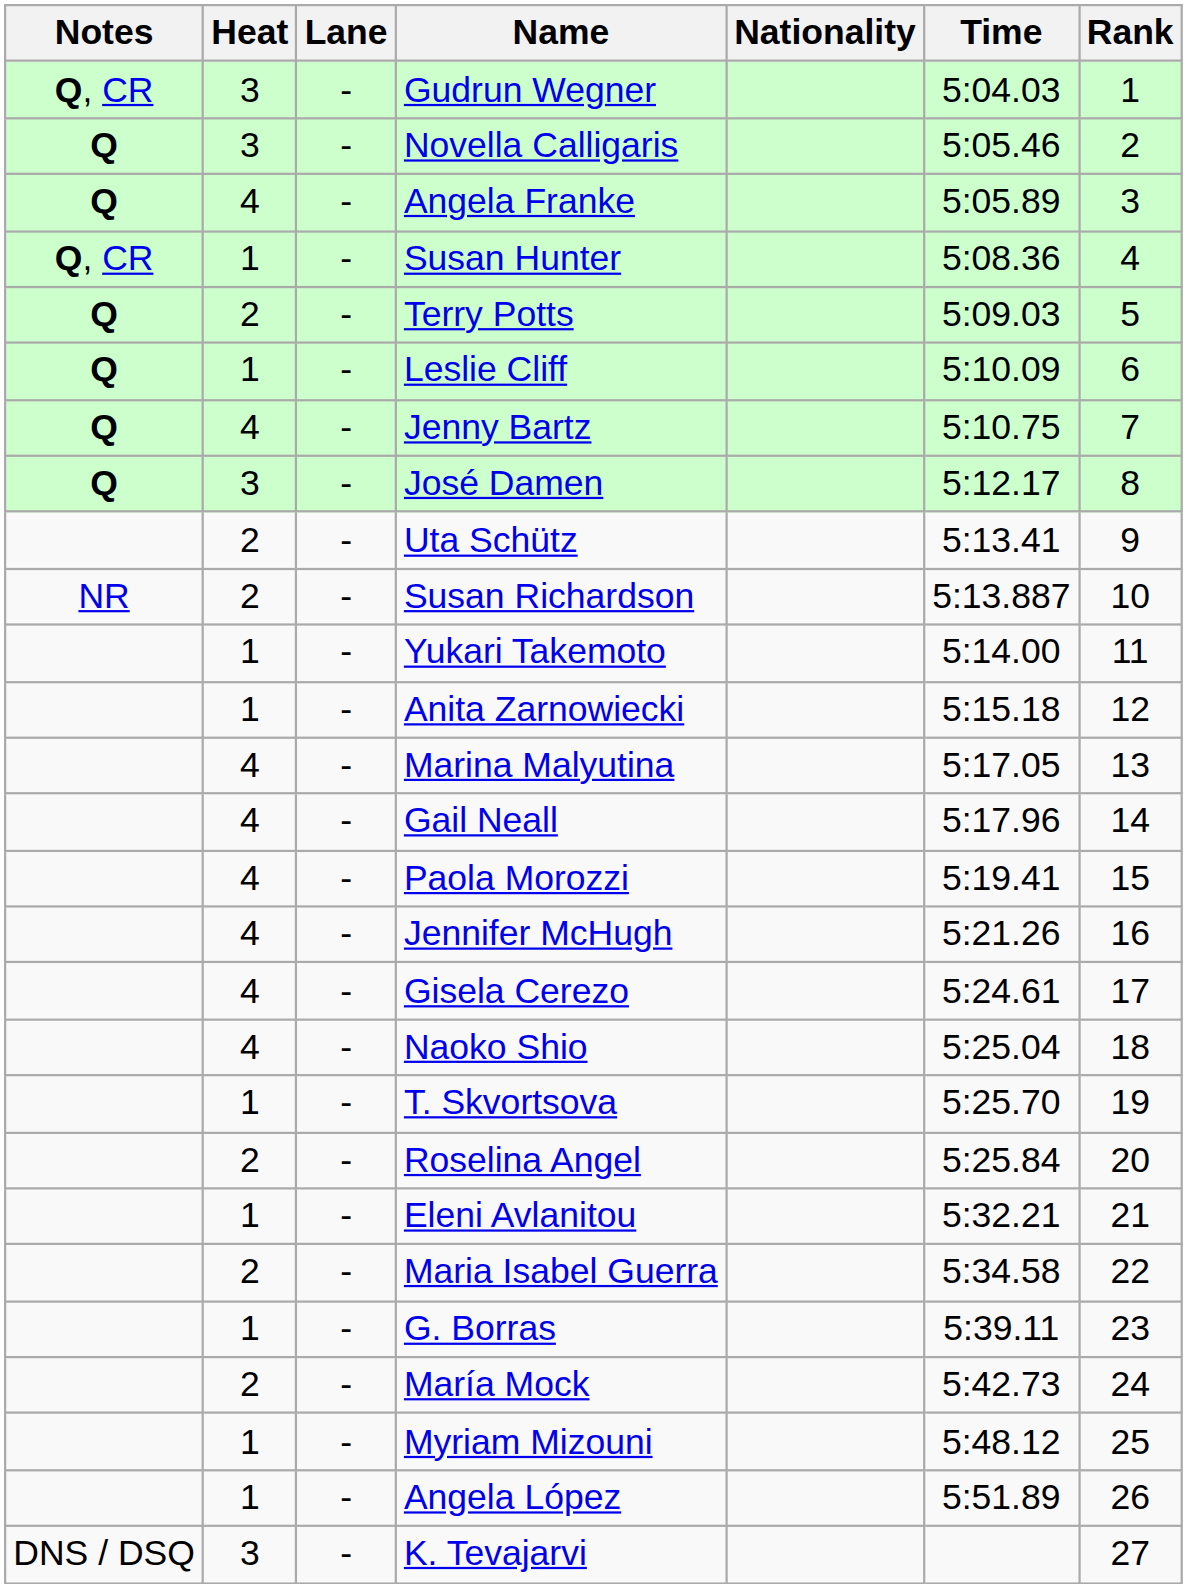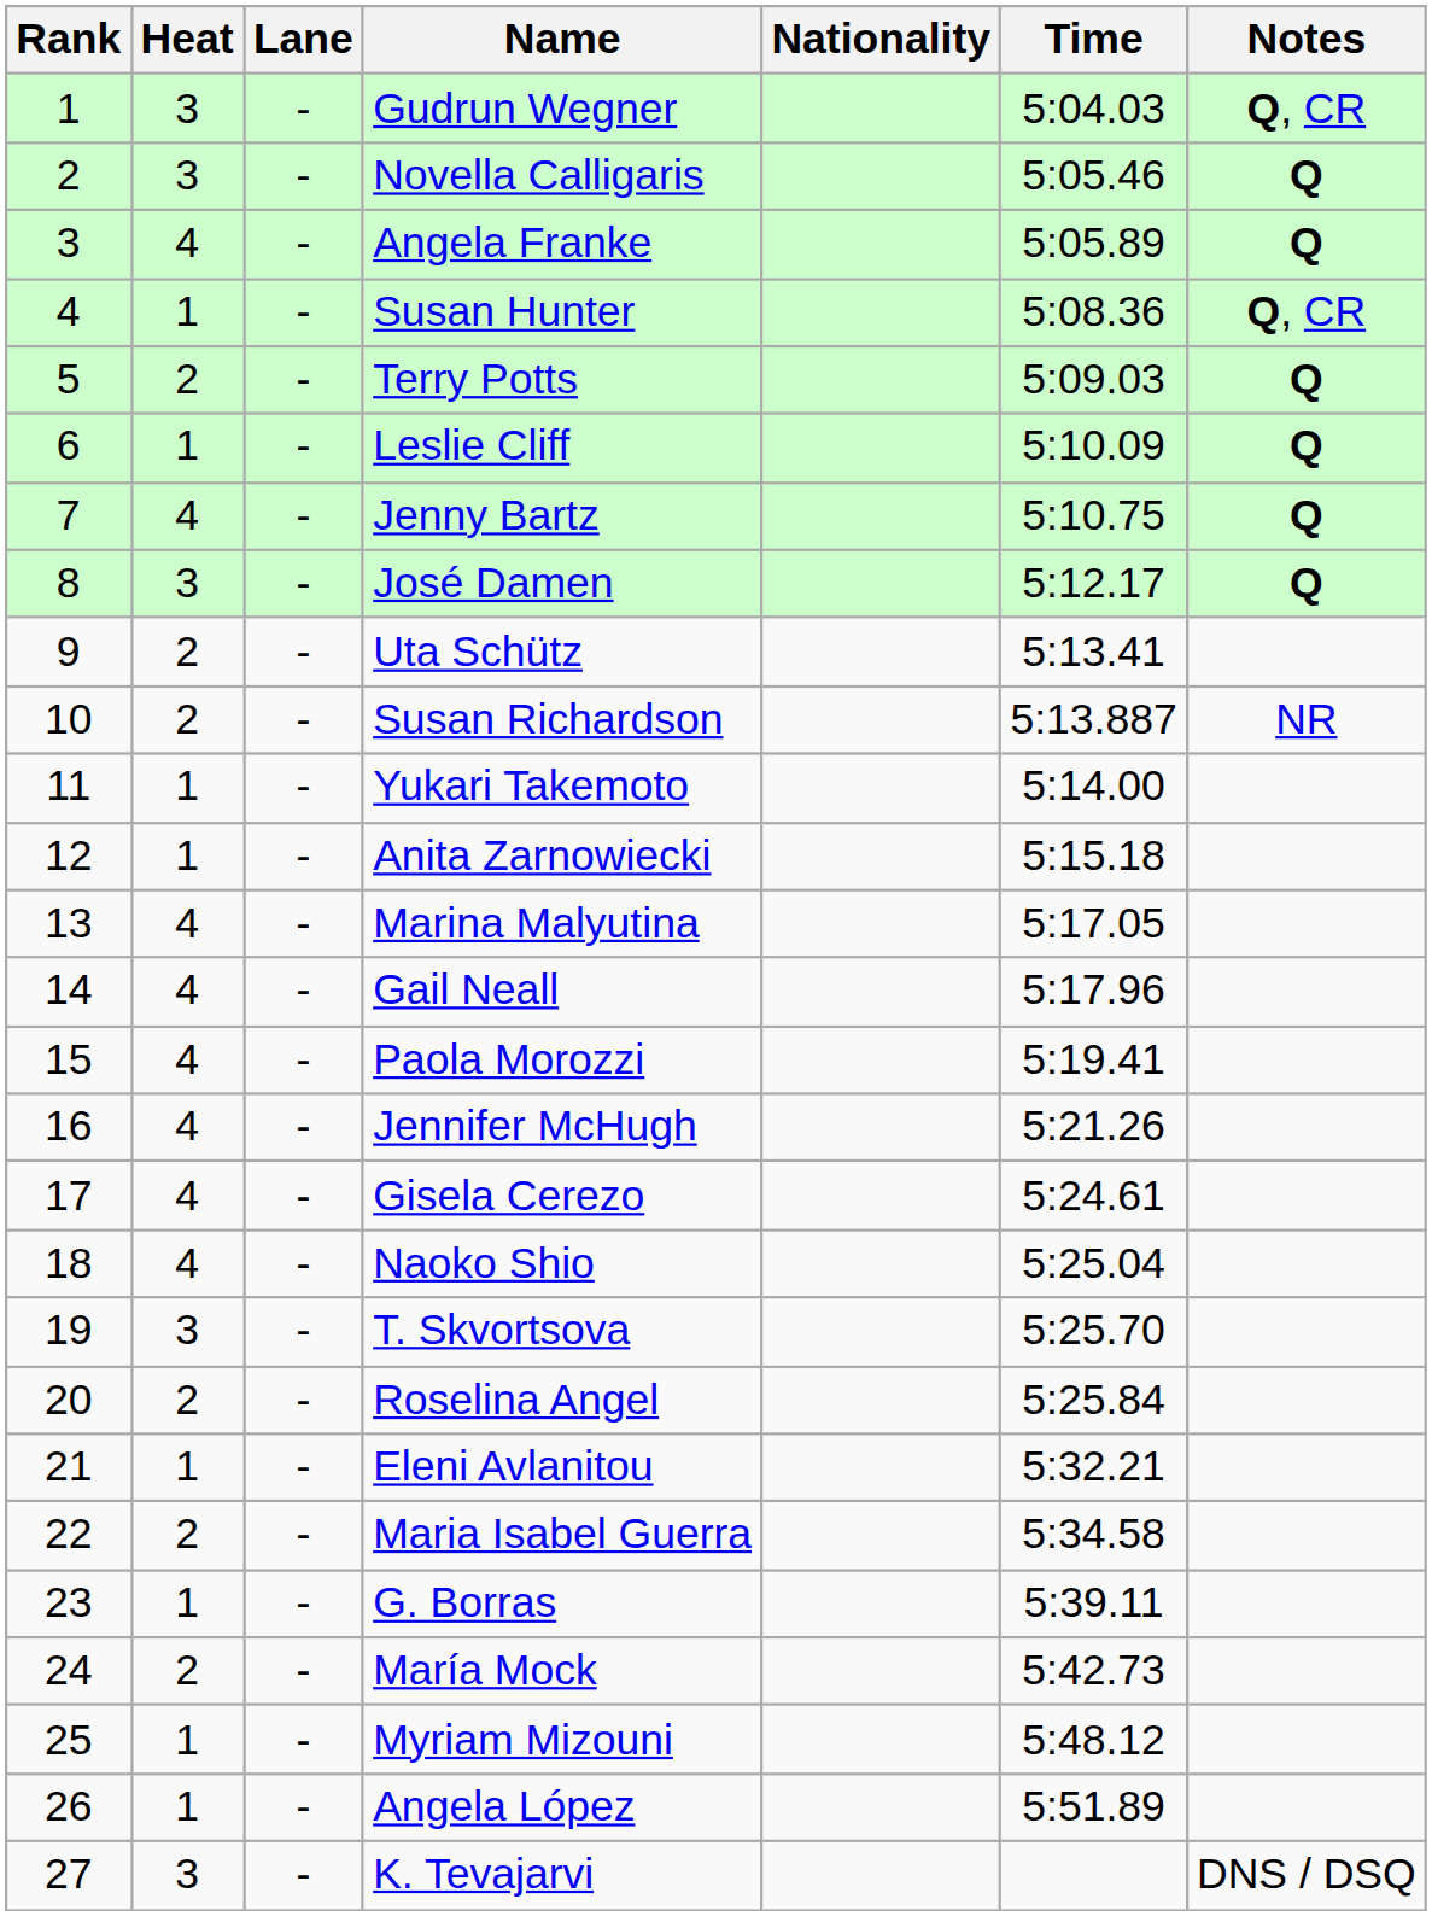columns swapped: Rank <-> Notes
T. Skvortsova | Heat: 1 -> 3
